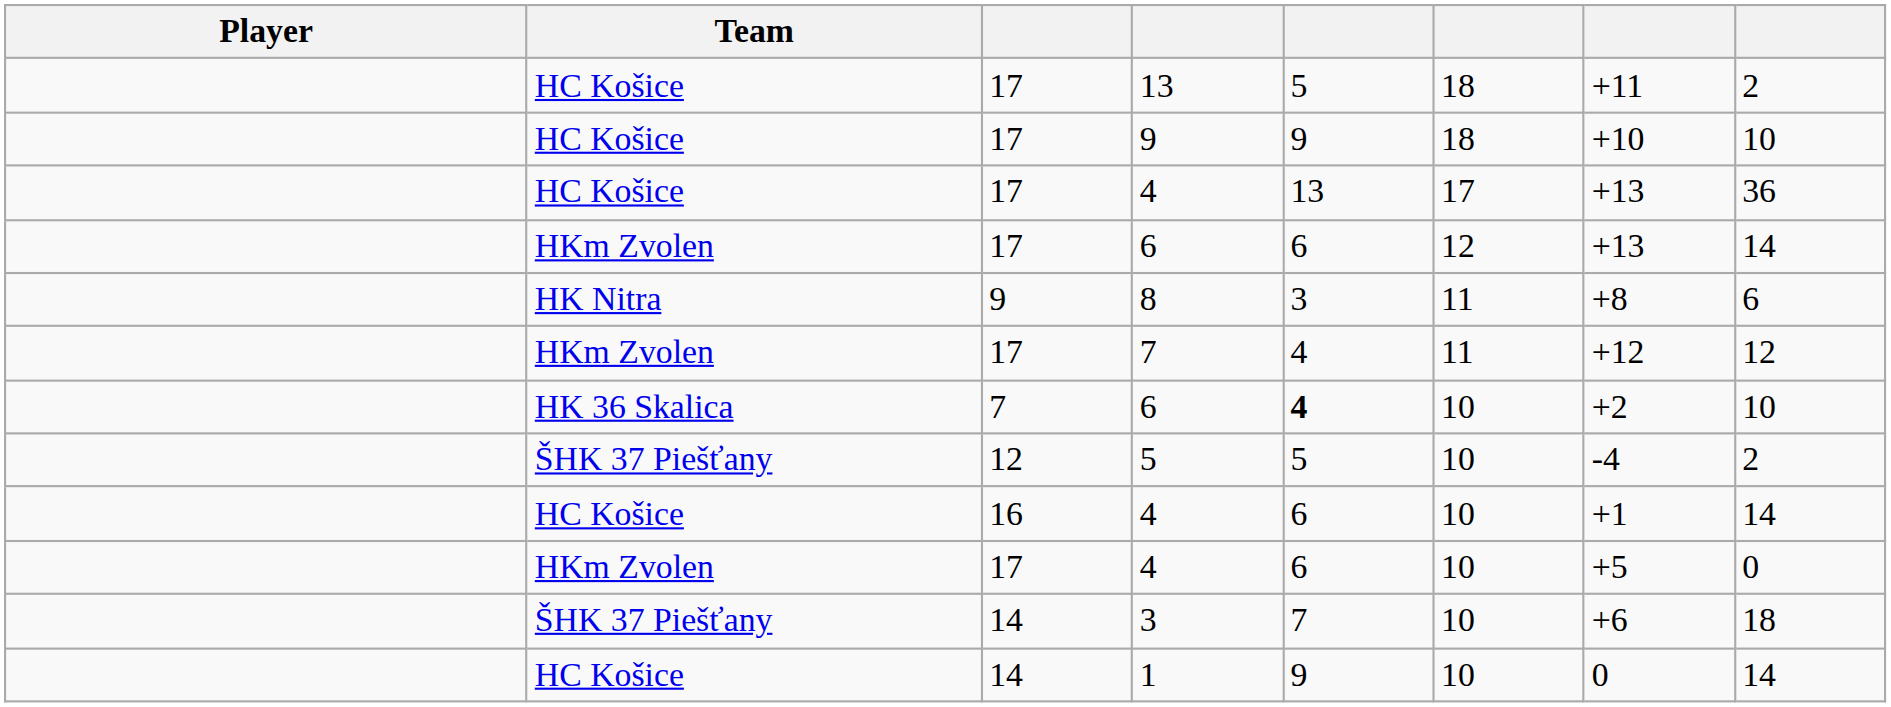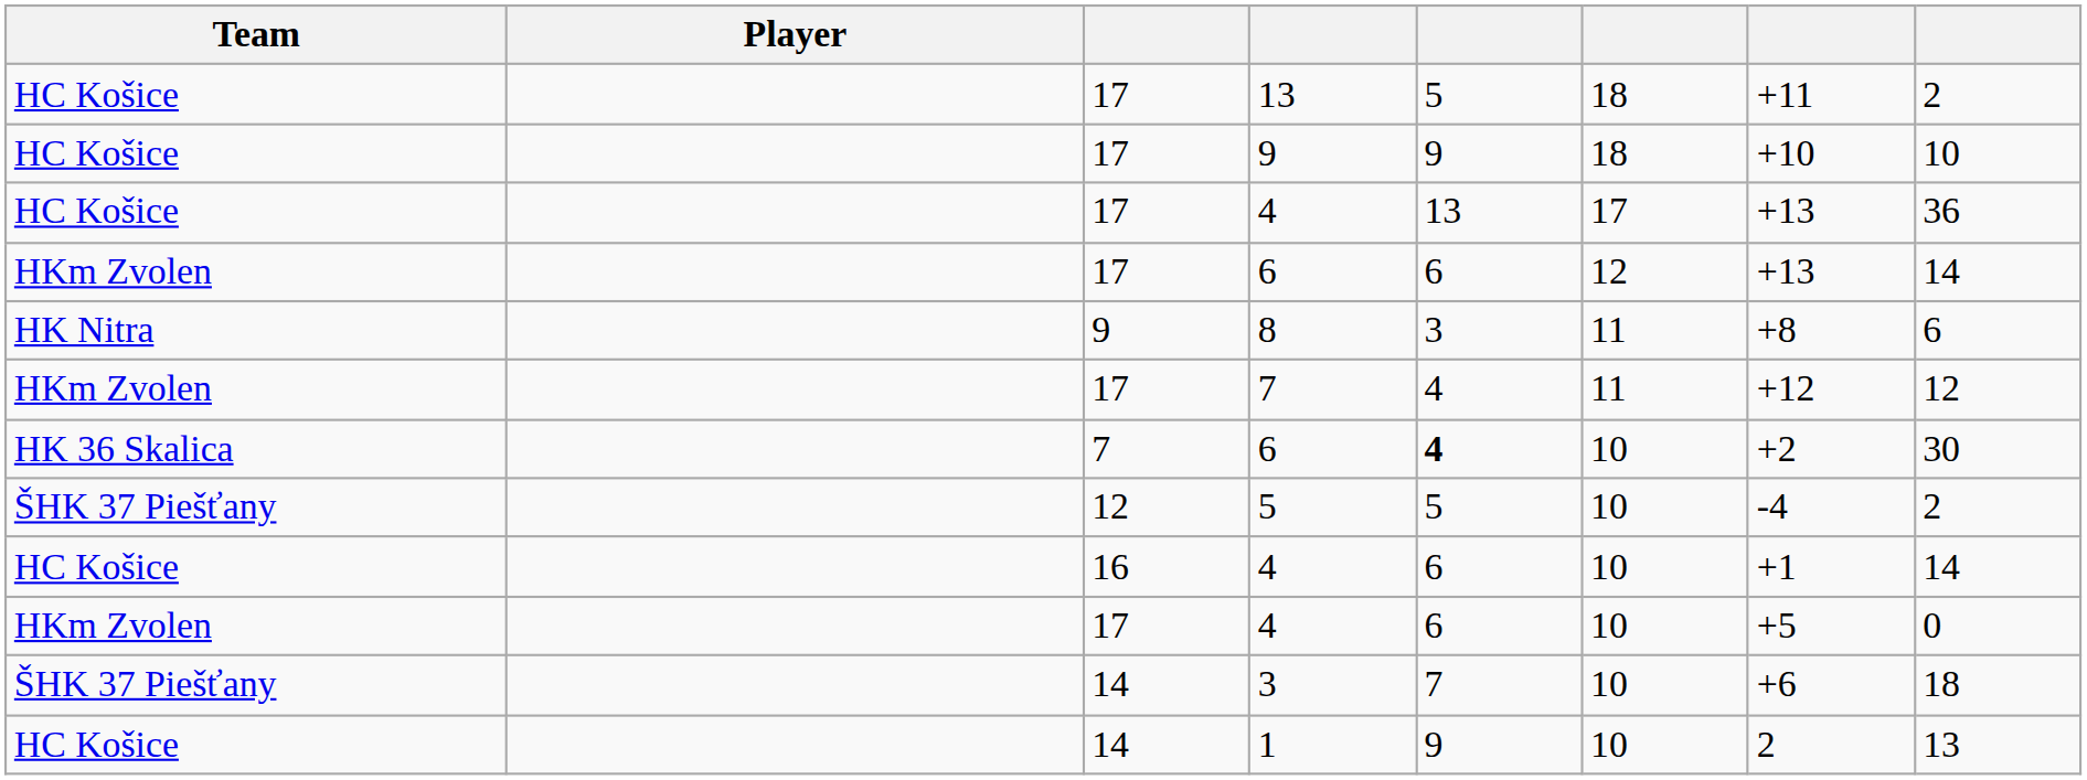columns swapped: Player <-> Team
7 / 6 | column 8: 10 -> 30
1 | column 7: 0 -> 2
1 | column 8: 14 -> 13
